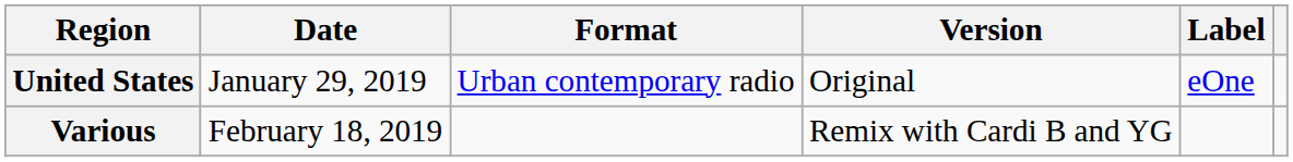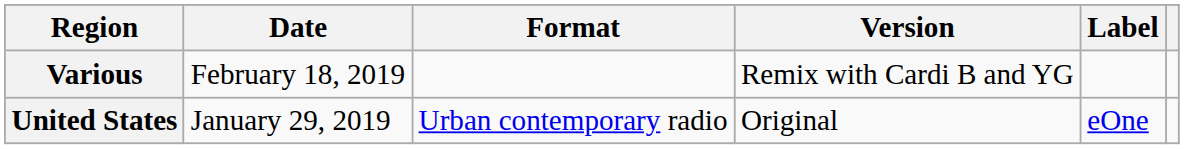rows swapped: United States <-> Various
